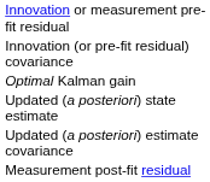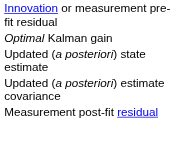- row: Innovation (or pre-fit residual) covariance
